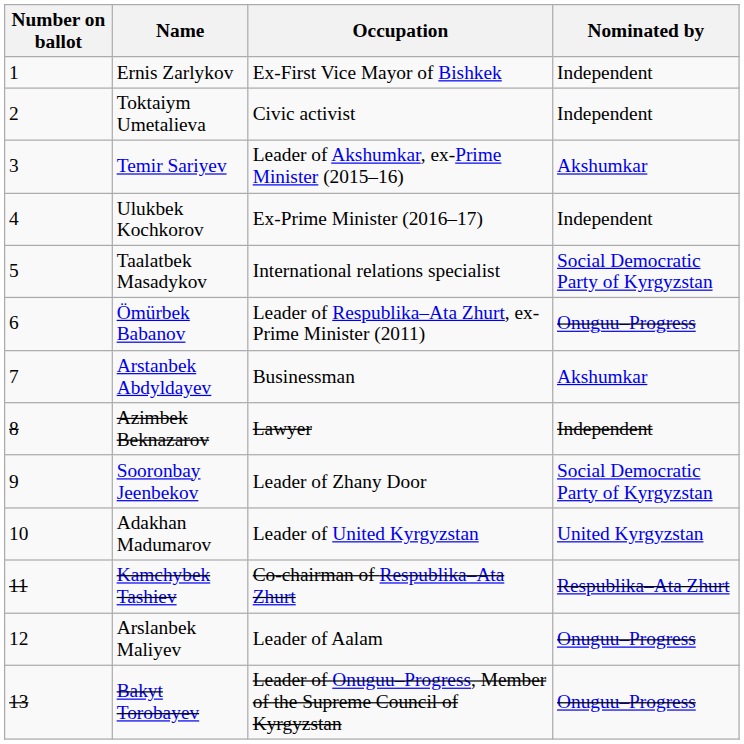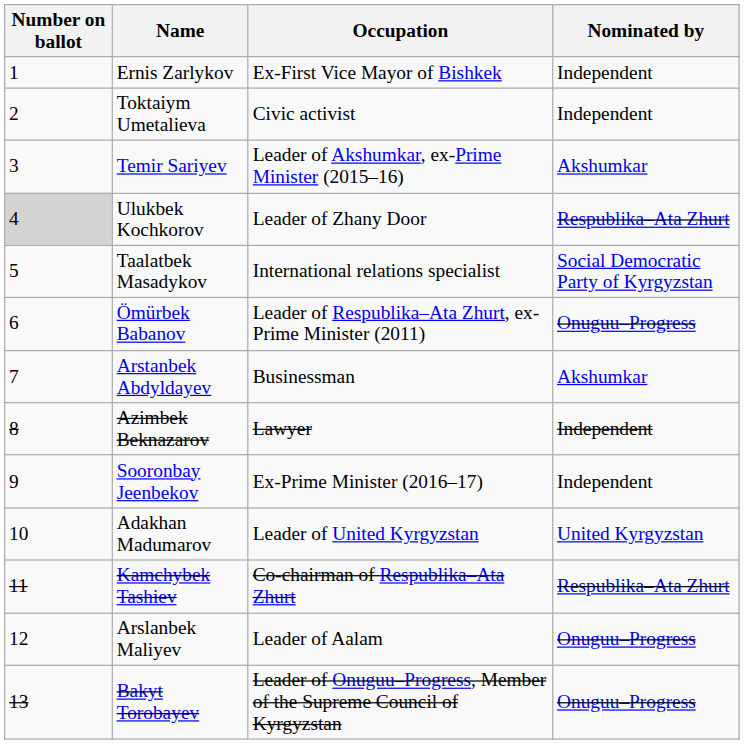Ulukbek Kochkorov | Number on ballot: no background -> lightgrey background
Ulukbek Kochkorov | Occupation: Ex-Prime Minister (2016–17) -> Leader of Zhany Door
Ulukbek Kochkorov | Nominated by: Independent -> Respublika–Ata Zhurt
Sooronbay Jeenbekov | Occupation: Leader of Zhany Door -> Ex-Prime Minister (2016–17)
Sooronbay Jeenbekov | Nominated by: Social Democratic Party of Kyrgyzstan -> Independent
